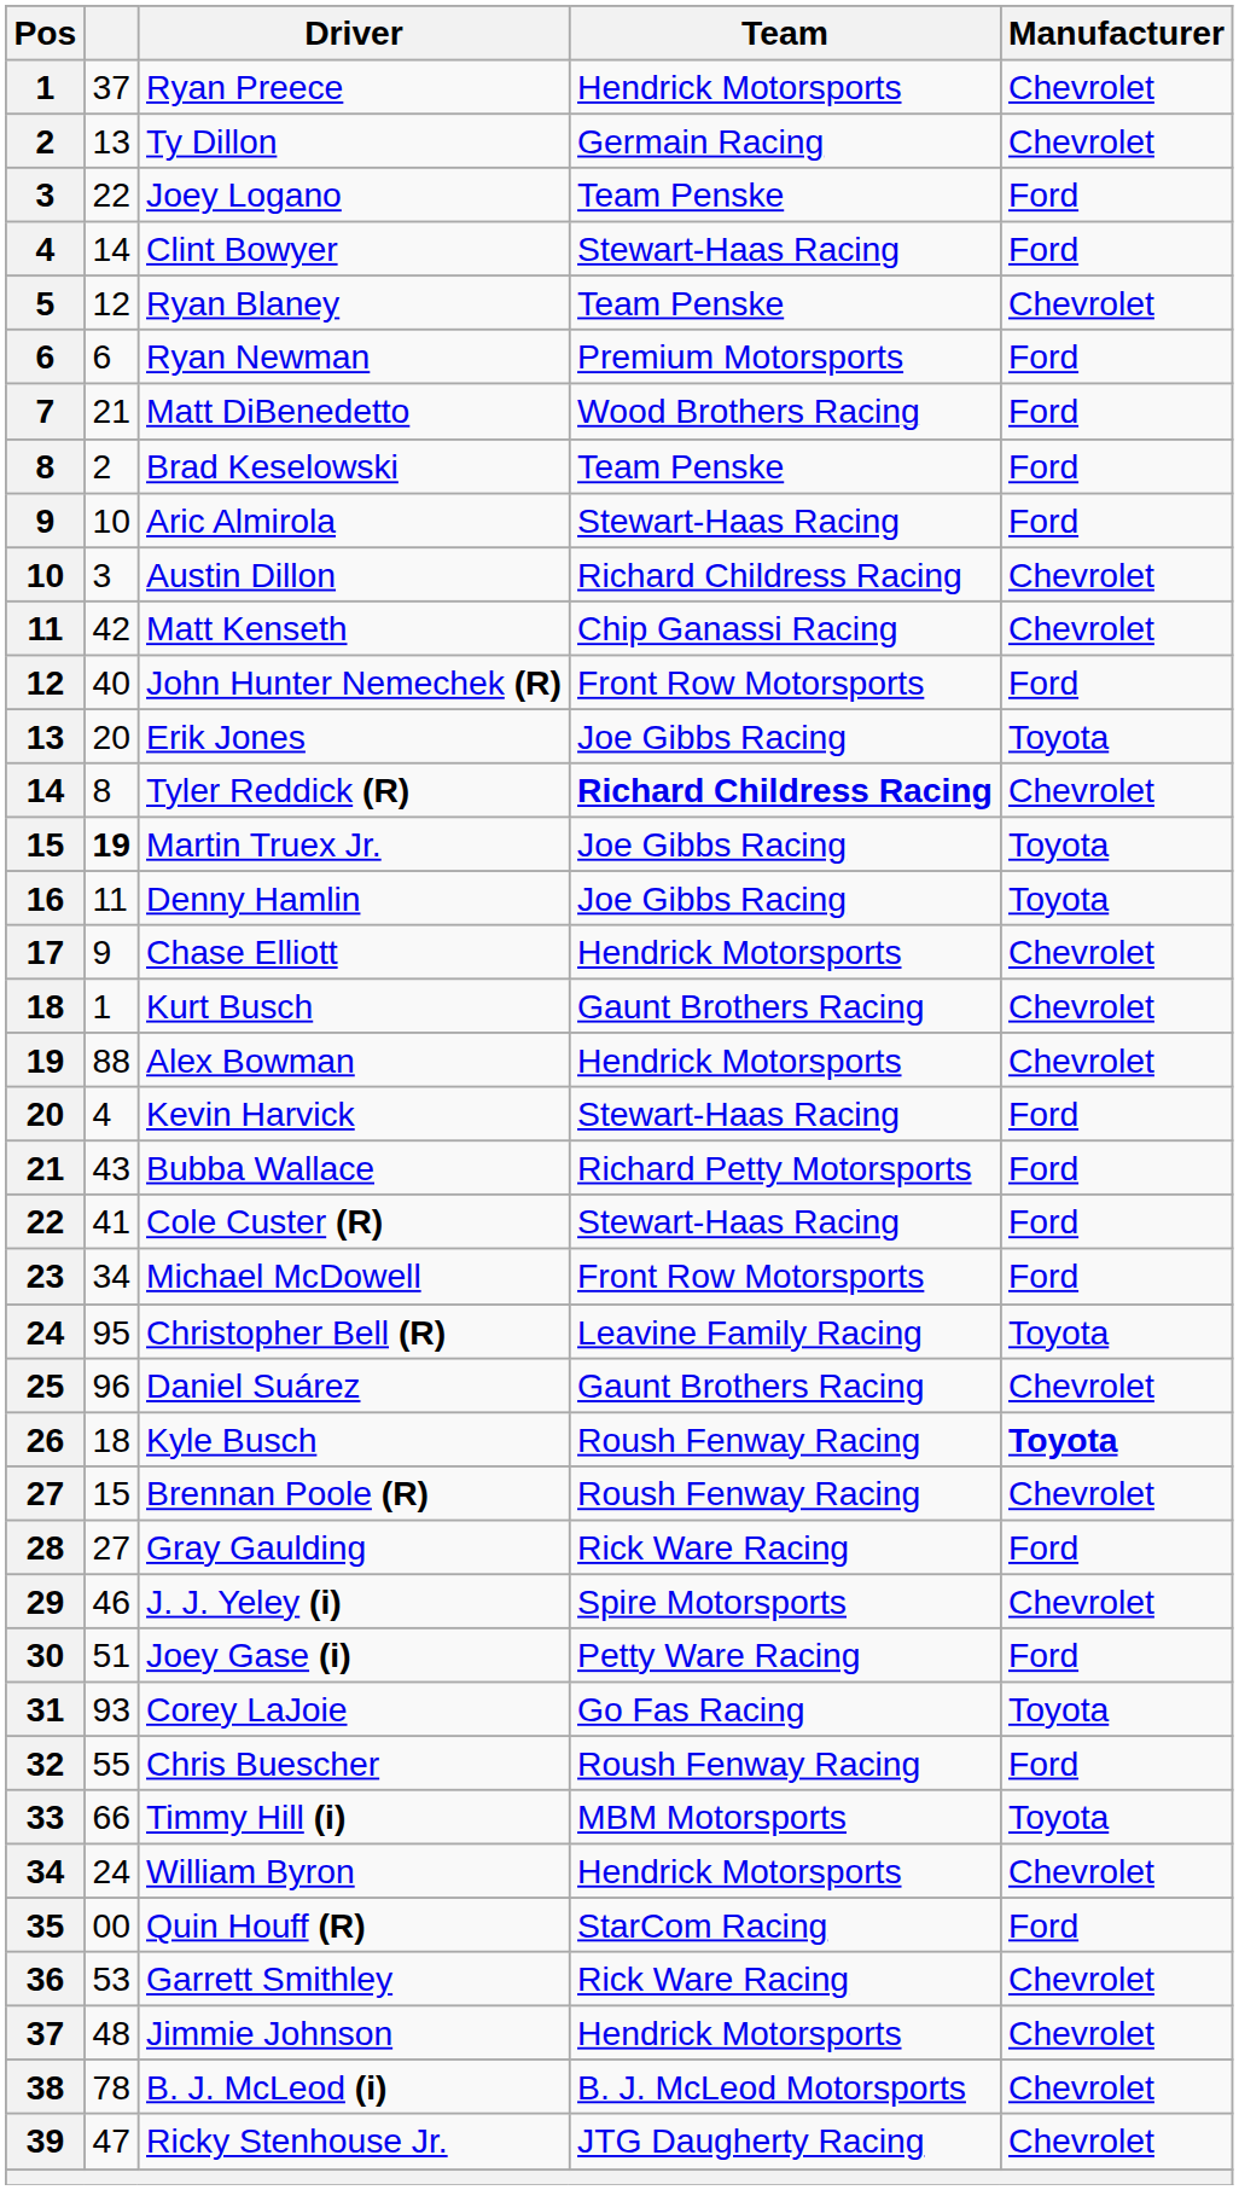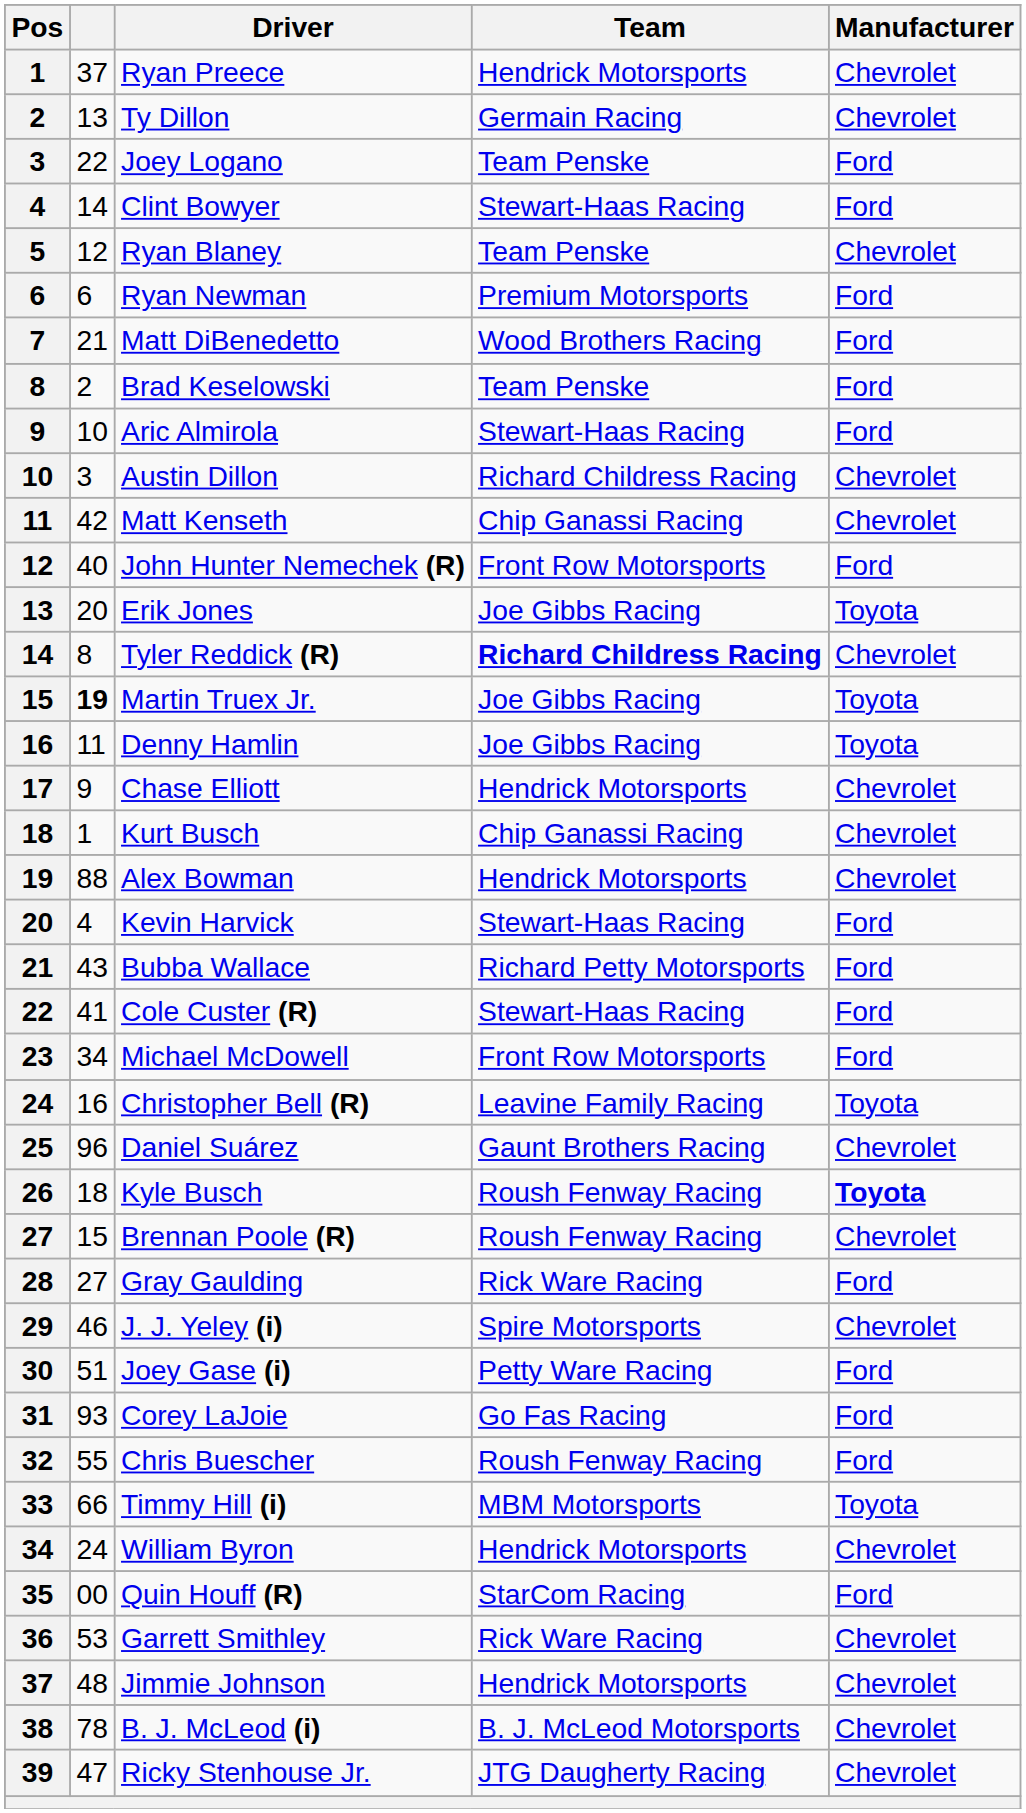Kurt Busch | Team: Gaunt Brothers Racing -> Chip Ganassi Racing
Christopher Bell (R) | column 2: 95 -> 16
Corey LaJoie | Manufacturer: Toyota -> Ford
